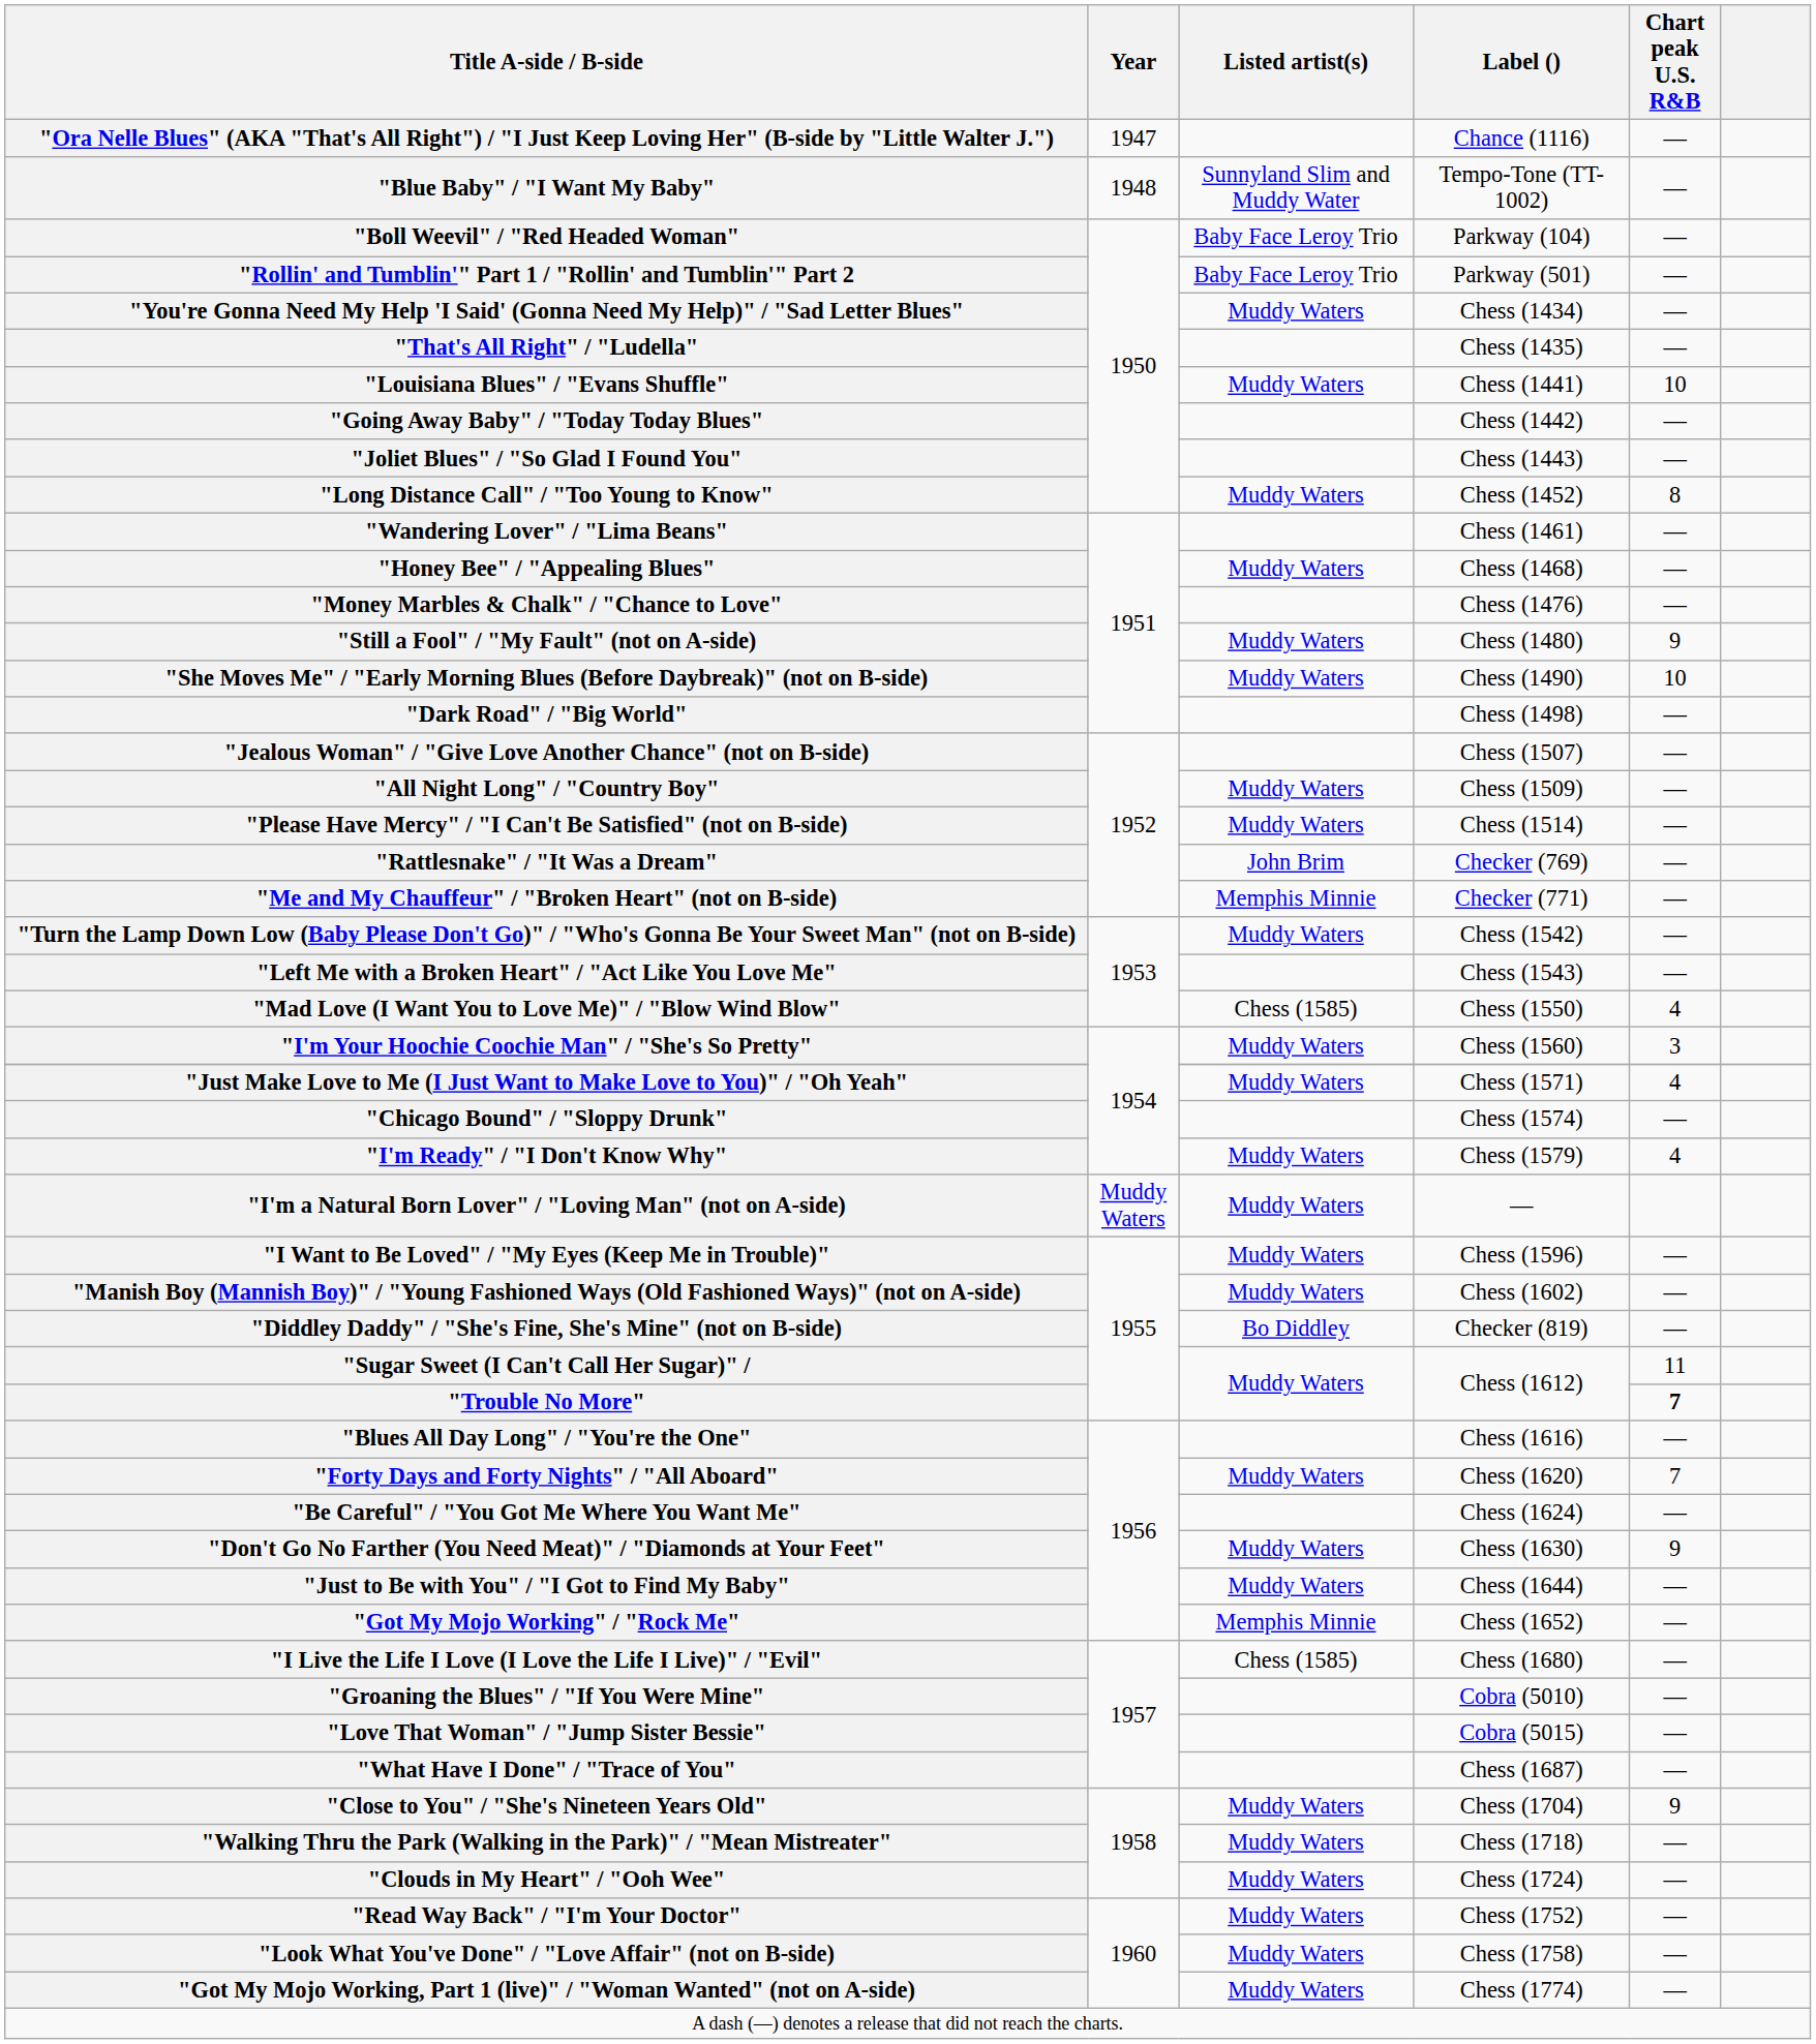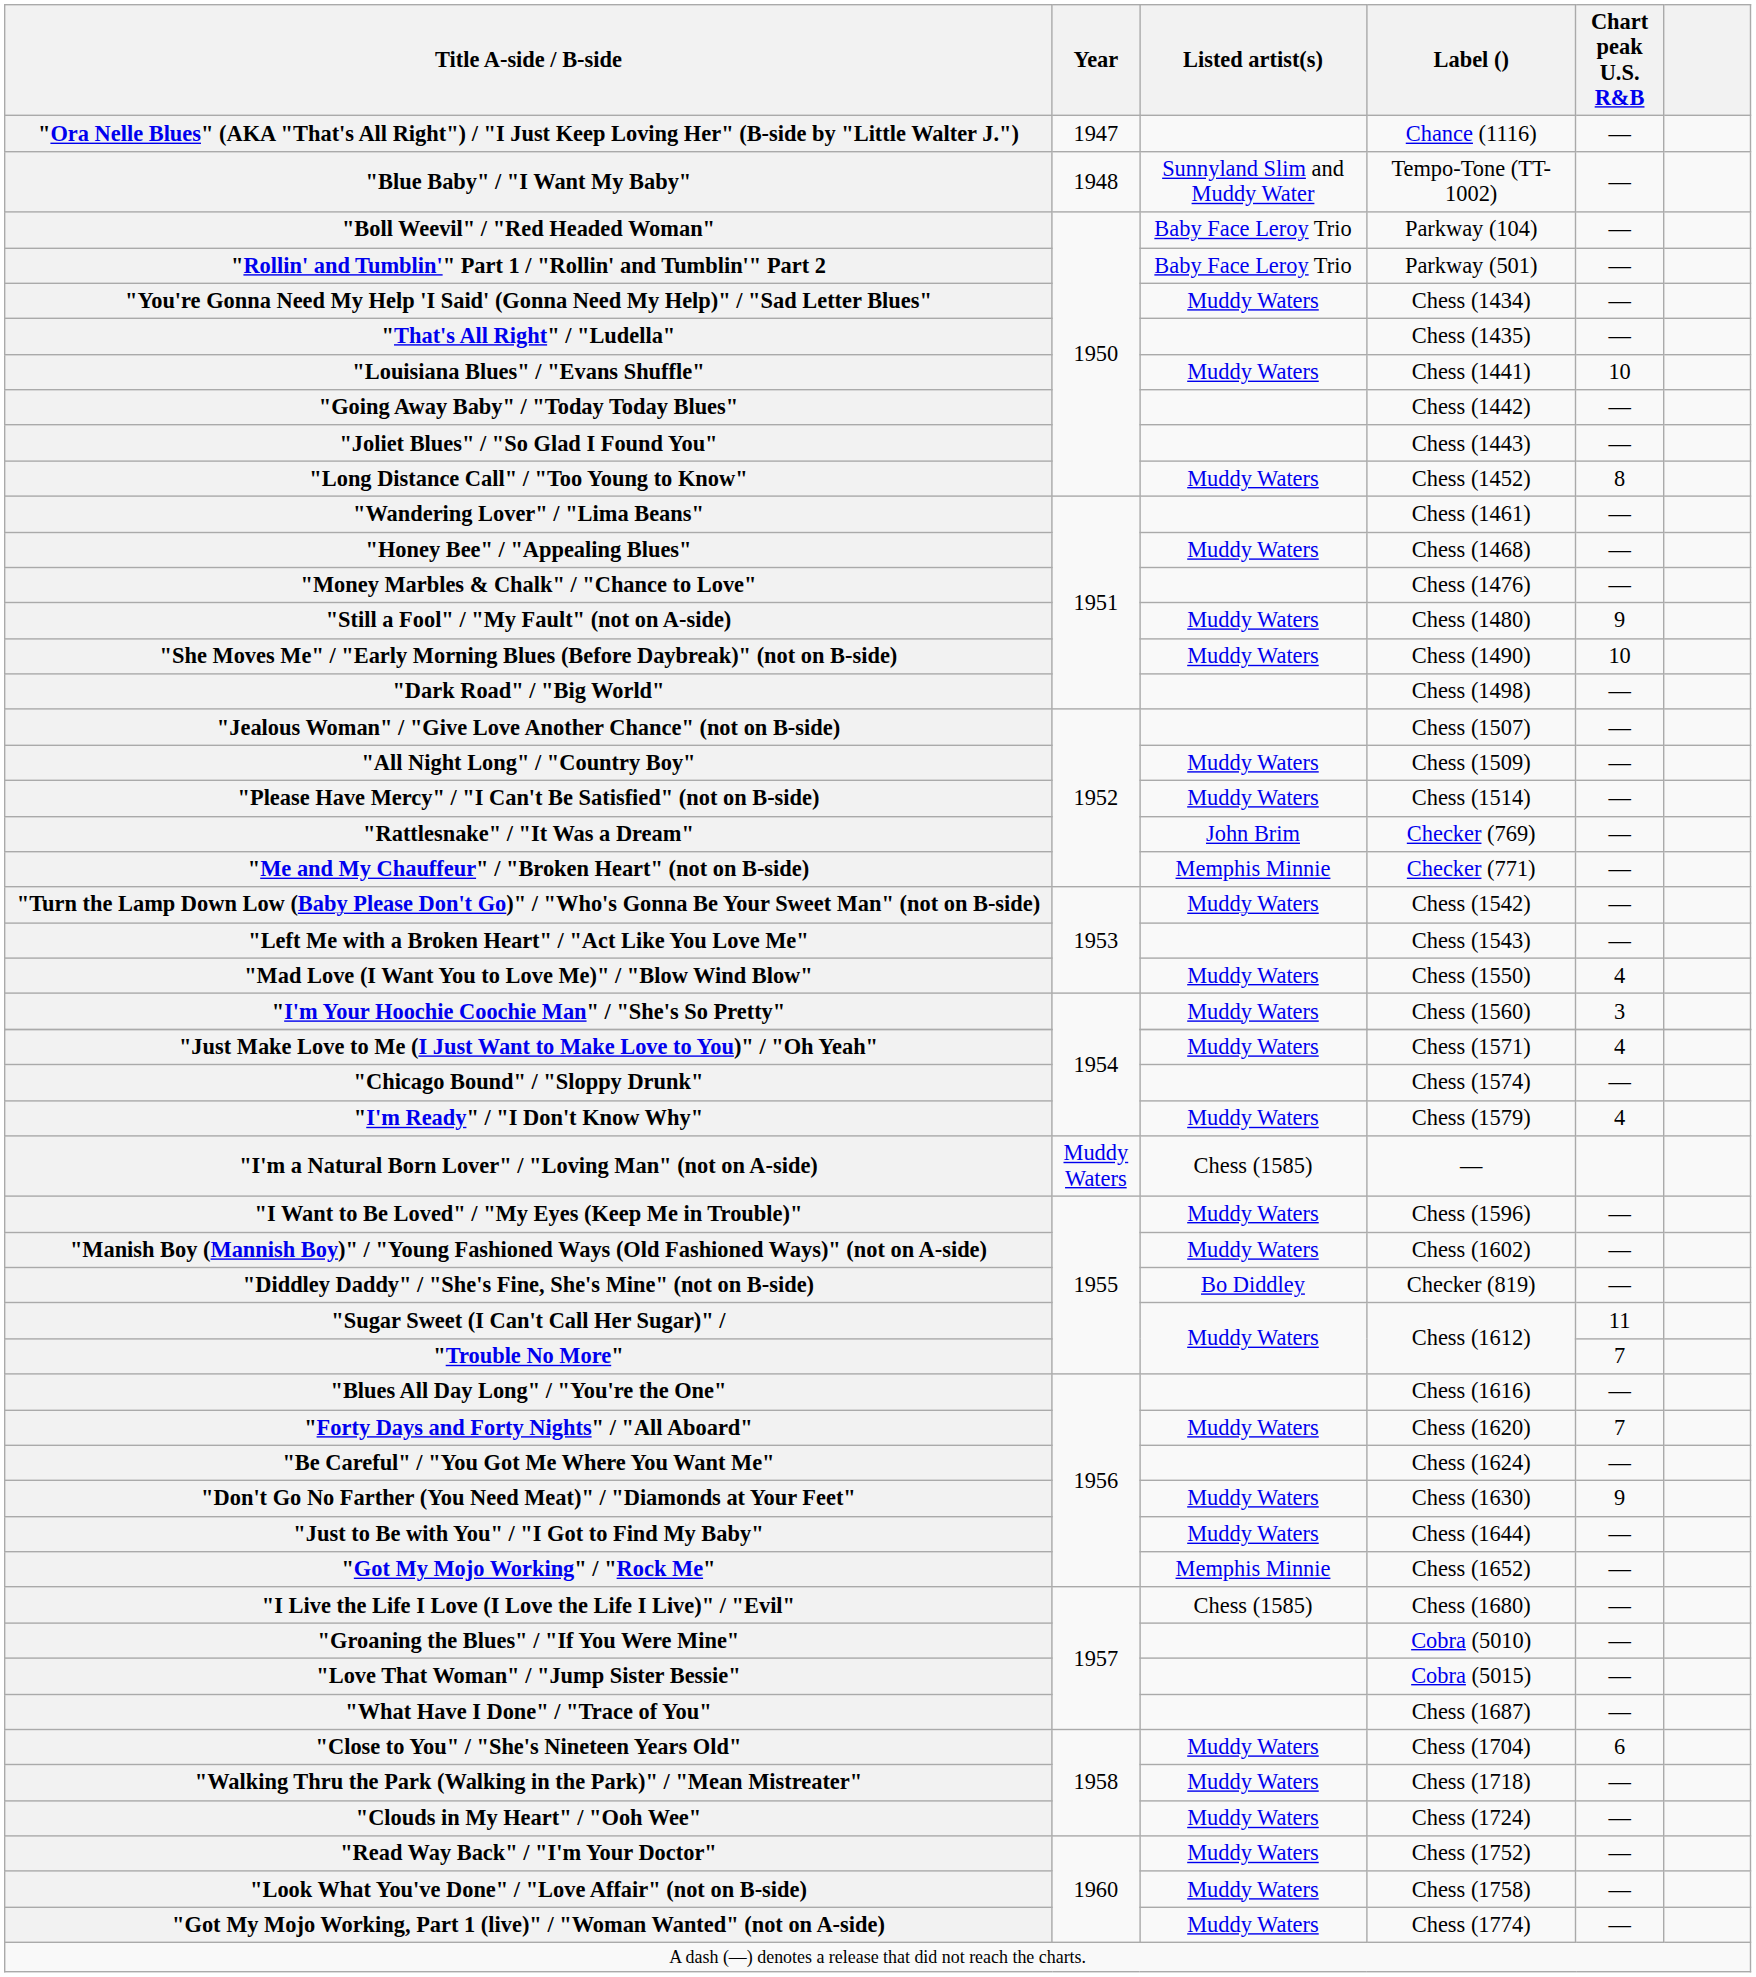"Mad Love (I Want You to Love Me)" / "Blow Wind Blow" | Listed artist(s): Chess (1585) -> Muddy Waters
"I'm a Natural Born Lover" / "Loving Man" (not on A-side) | Listed artist(s): Muddy Waters -> Chess (1585)
"Trouble No More" | Chart peak U.S. R&B: bold -> normal
"Close to You" / "She's Nineteen Years Old" | Chart peak U.S. R&B: 9 -> 6
